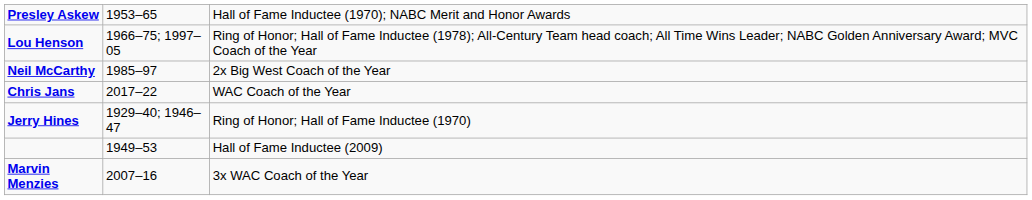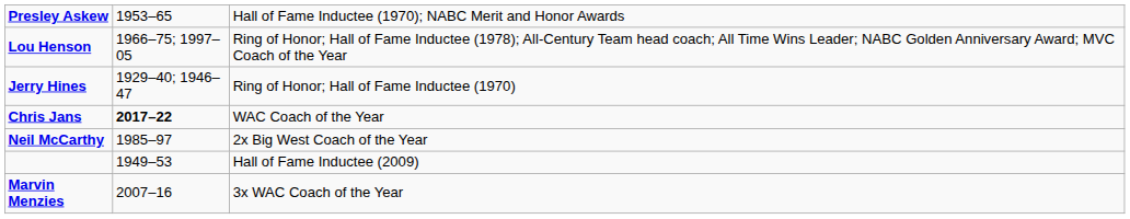rows swapped: Jerry Hines <-> Neil McCarthy
Chris Jans | column 2: normal -> bold
